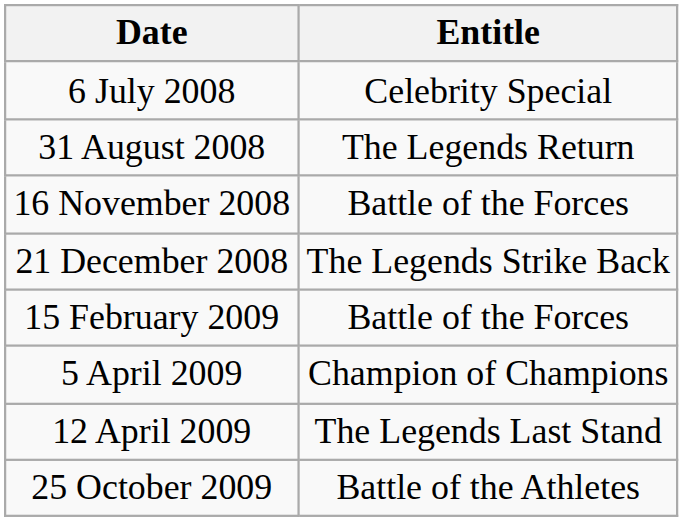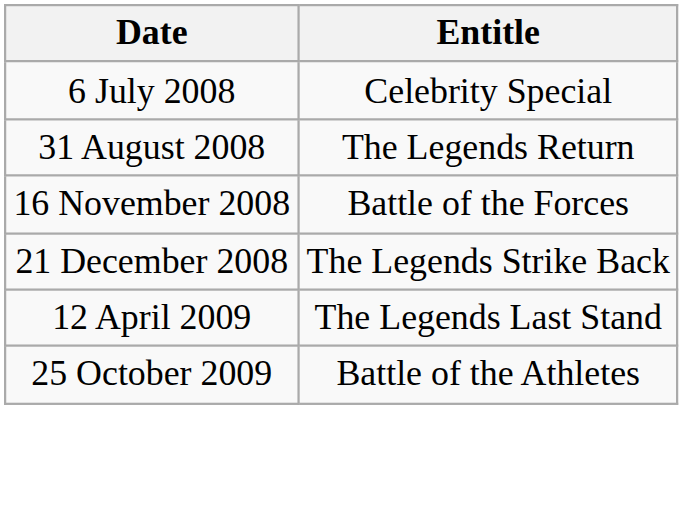- row: 15 February 2009 | Battle of the Forces
- row: 5 April 2009 | Champion of Champions
